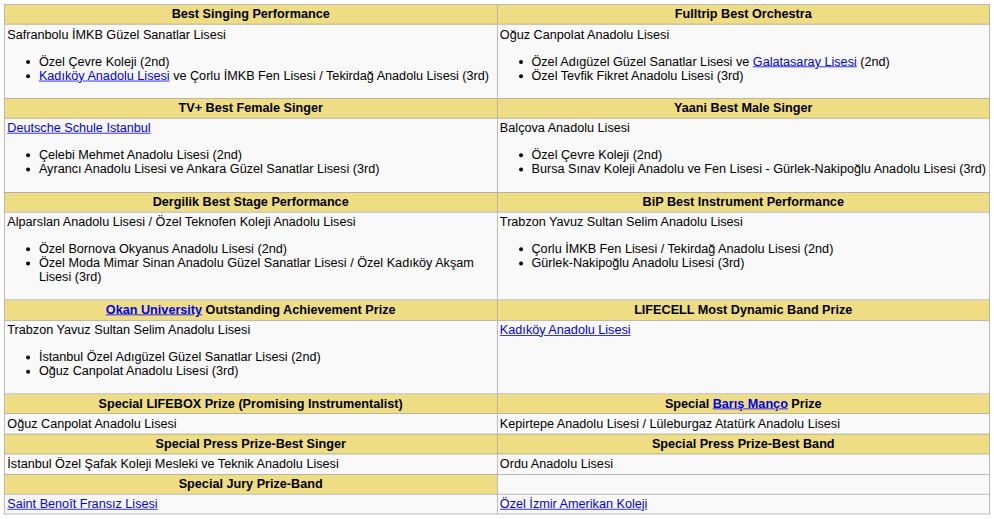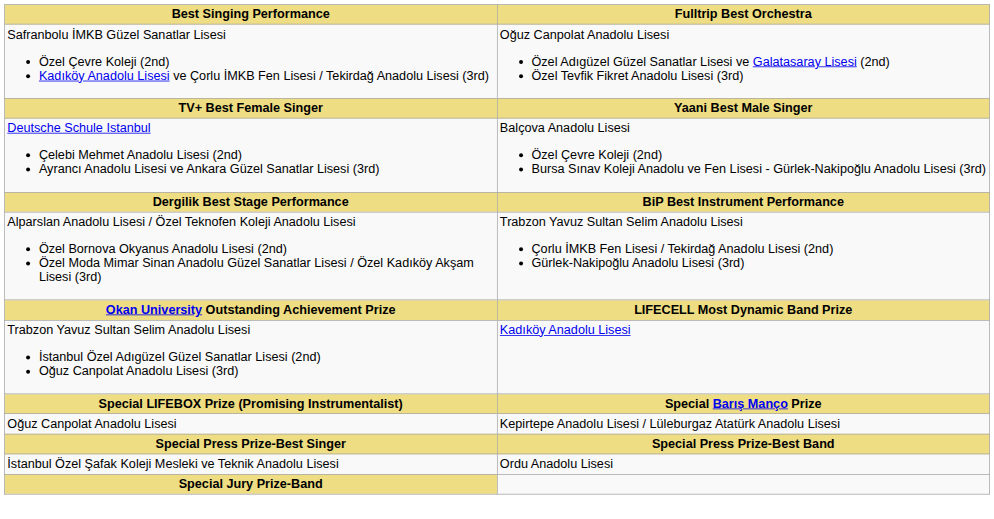- row: Saint Benoît Fransız Lisesi | Özel İzmir Amerikan Koleji
